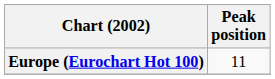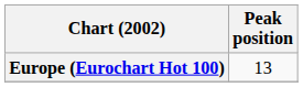Europe (Eurochart Hot 100) | Peak position: 11 -> 13
